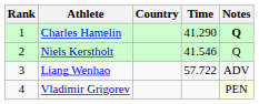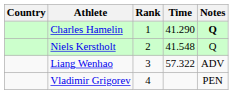columns swapped: Rank <-> Country
Niels Kerstholt | Time: 41.546 -> 41.548
Liang Wenhao | Time: 57.722 -> 57.322
Vladimir Grigorev | Notes: lightyellow background -> no background
